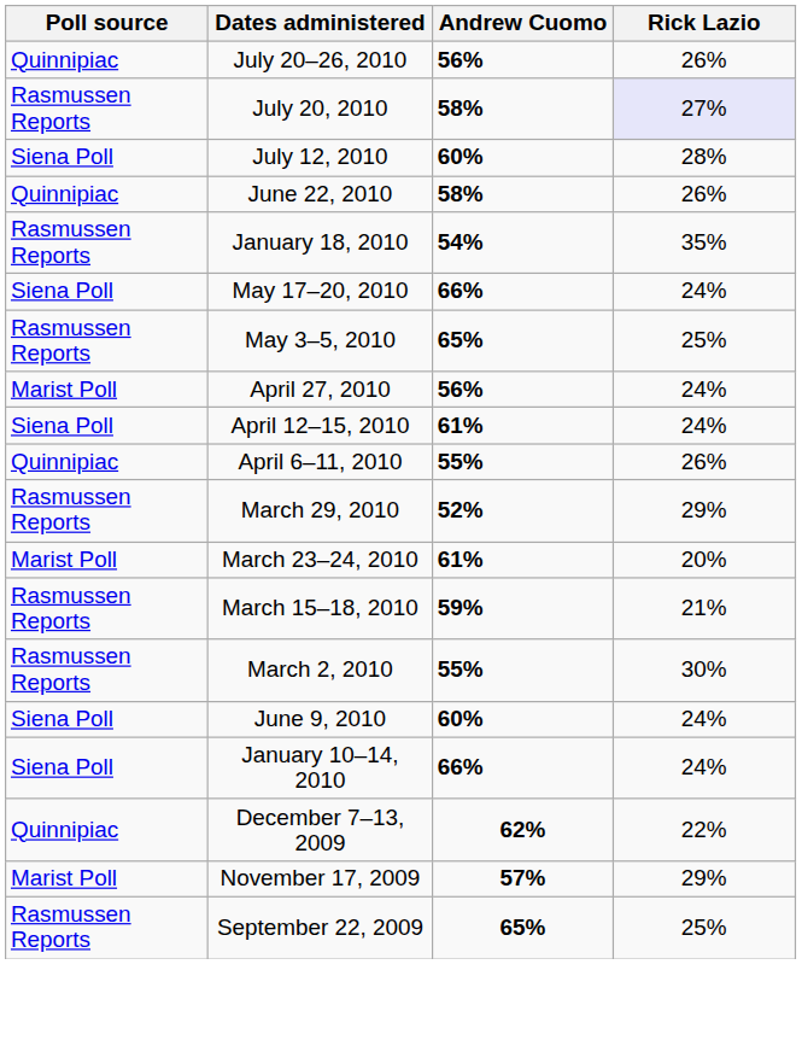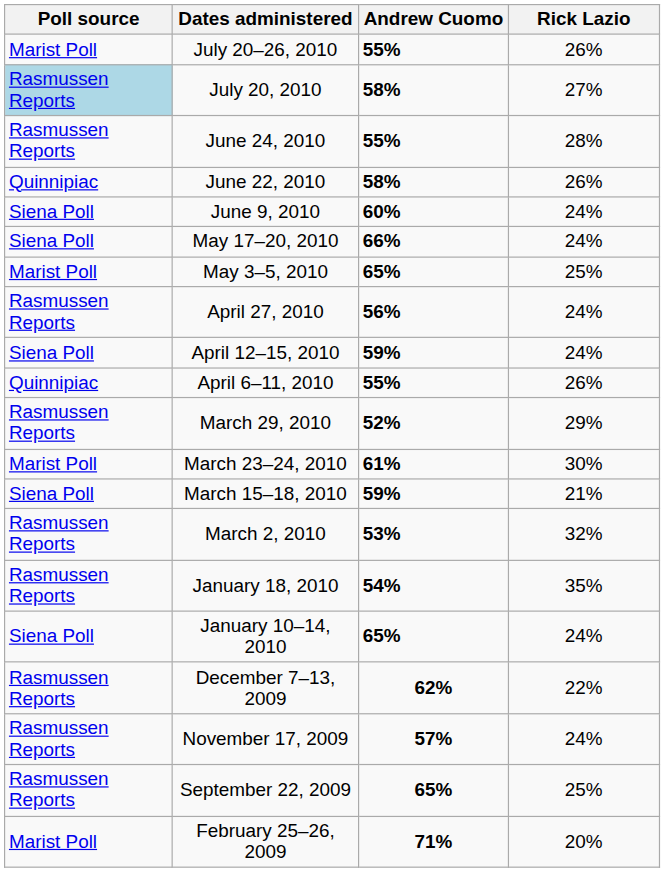July 20–26, 2010 | Poll source: Quinnipiac -> Marist Poll
July 20–26, 2010 | Andrew Cuomo: 56% -> 55%
July 20, 2010 | Poll source: no background -> lightblue background
July 20, 2010 | Rick Lazio: lavender background -> no background
- row: Siena Poll | July 12, 2010 | 60% | 28%
+ row: Rasmussen Reports | June 24, 2010 | 55% | 28%
rows swapped: June 9, 2010 <-> January 18, 2010
May 3–5, 2010 | Poll source: Rasmussen Reports -> Marist Poll
April 27, 2010 | Poll source: Marist Poll -> Rasmussen Reports
April 12–15, 2010 | Andrew Cuomo: 61% -> 59%
March 23–24, 2010 | Rick Lazio: 20% -> 30%
March 15–18, 2010 | Poll source: Rasmussen Reports -> Siena Poll
March 2, 2010 | Andrew Cuomo: 55% -> 53%
March 2, 2010 | Rick Lazio: 30% -> 32%
January 10–14, 2010 | Andrew Cuomo: 66% -> 65%
December 7–13, 2009 | Poll source: Quinnipiac -> Rasmussen Reports
November 17, 2009 | Poll source: Marist Poll -> Rasmussen Reports
November 17, 2009 | Rick Lazio: 29% -> 24%
+ row: Marist Poll | February 25–26, 2009 | 71% | 20%
